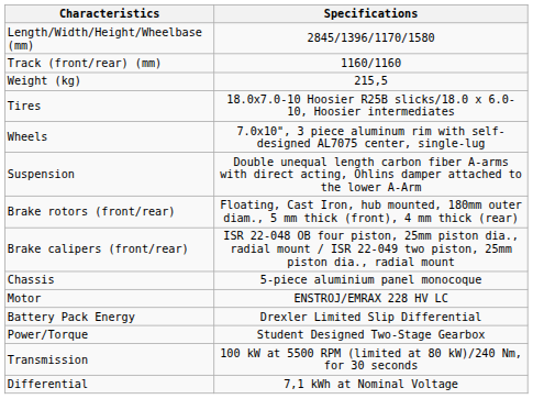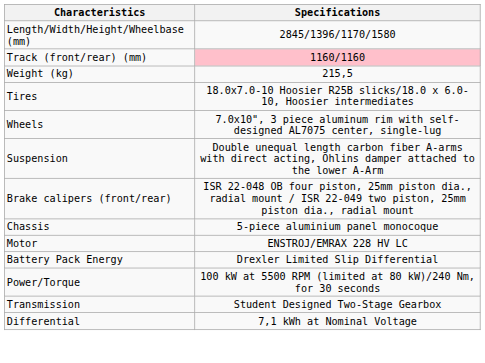Track (front/rear) (mm) | Specifications: no background -> pink background
- row: Brake rotors (front/rear) | Floating, Cast Iron, hub mounted, 180mm outer diam., 5 mm thick (front), 4 mm thick (rear)
Power/Torque | Specifications: Student Designed Two-Stage Gearbox -> 100 kW at 5500 RPM (limited at 80 kW)/240 Nm, for 30 seconds
Transmission | Specifications: 100 kW at 5500 RPM (limited at 80 kW)/240 Nm, for 30 seconds -> Student Designed Two-Stage Gearbox
